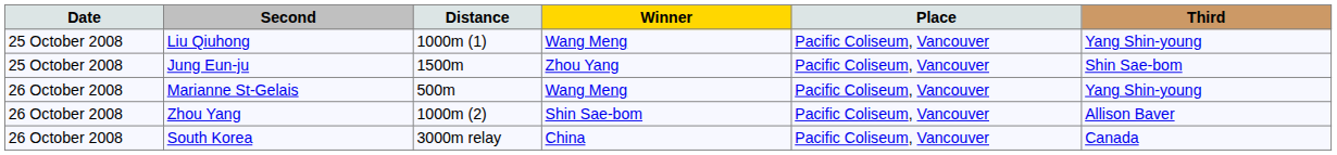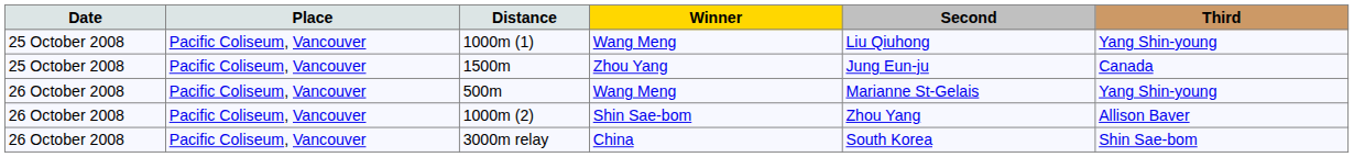columns swapped: Place <-> Second
1500m | Third: Shin Sae-bom -> Canada
3000m relay | Third: Canada -> Shin Sae-bom
